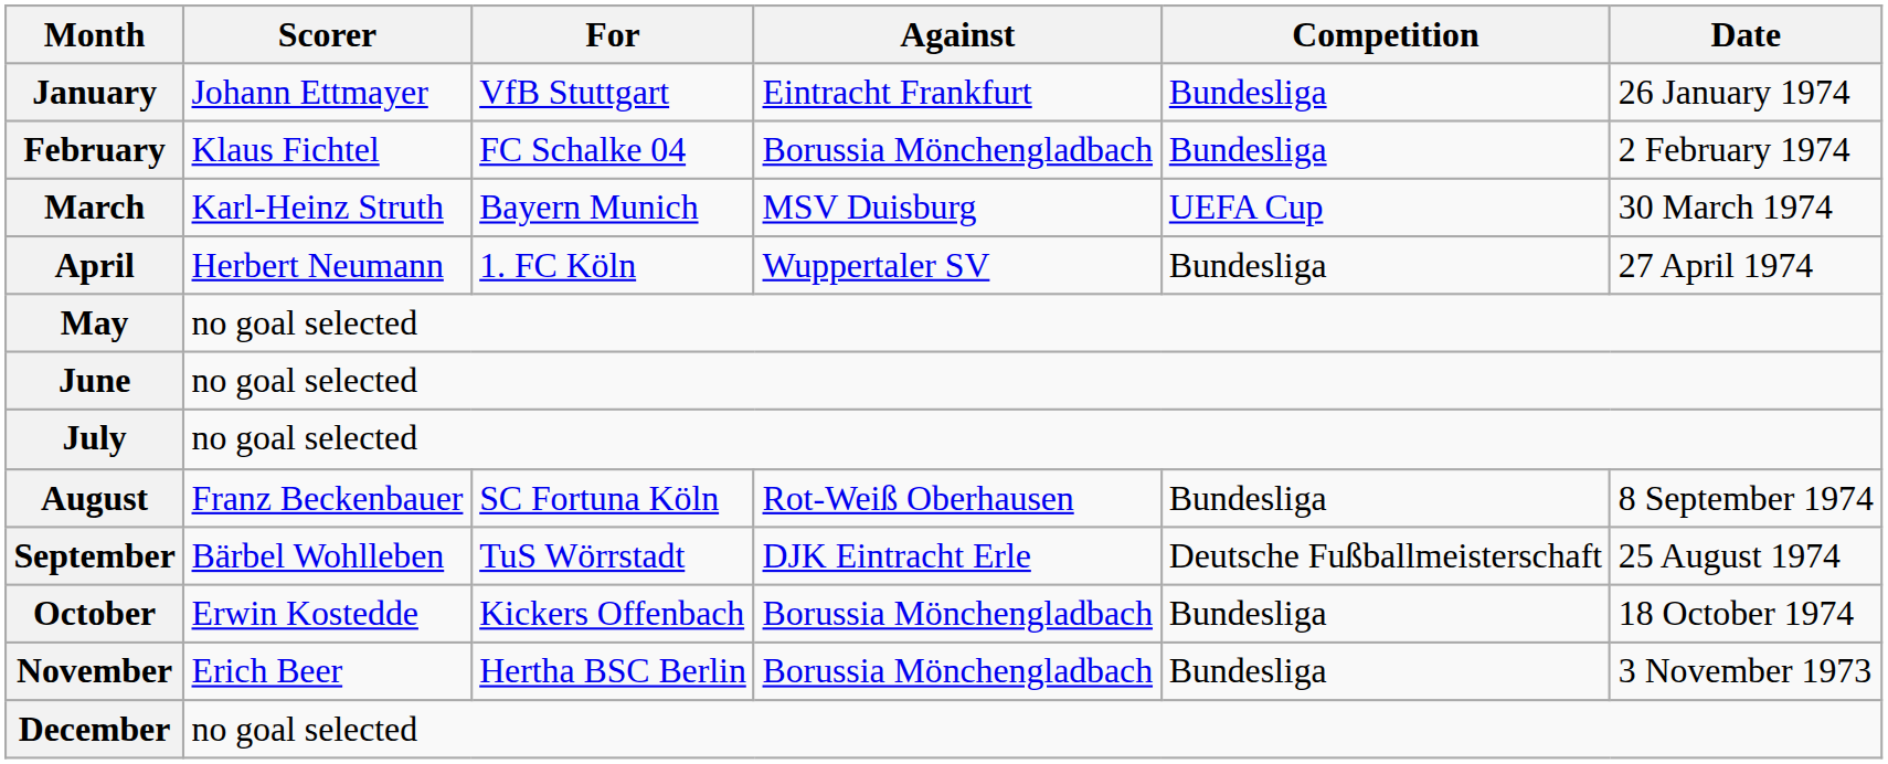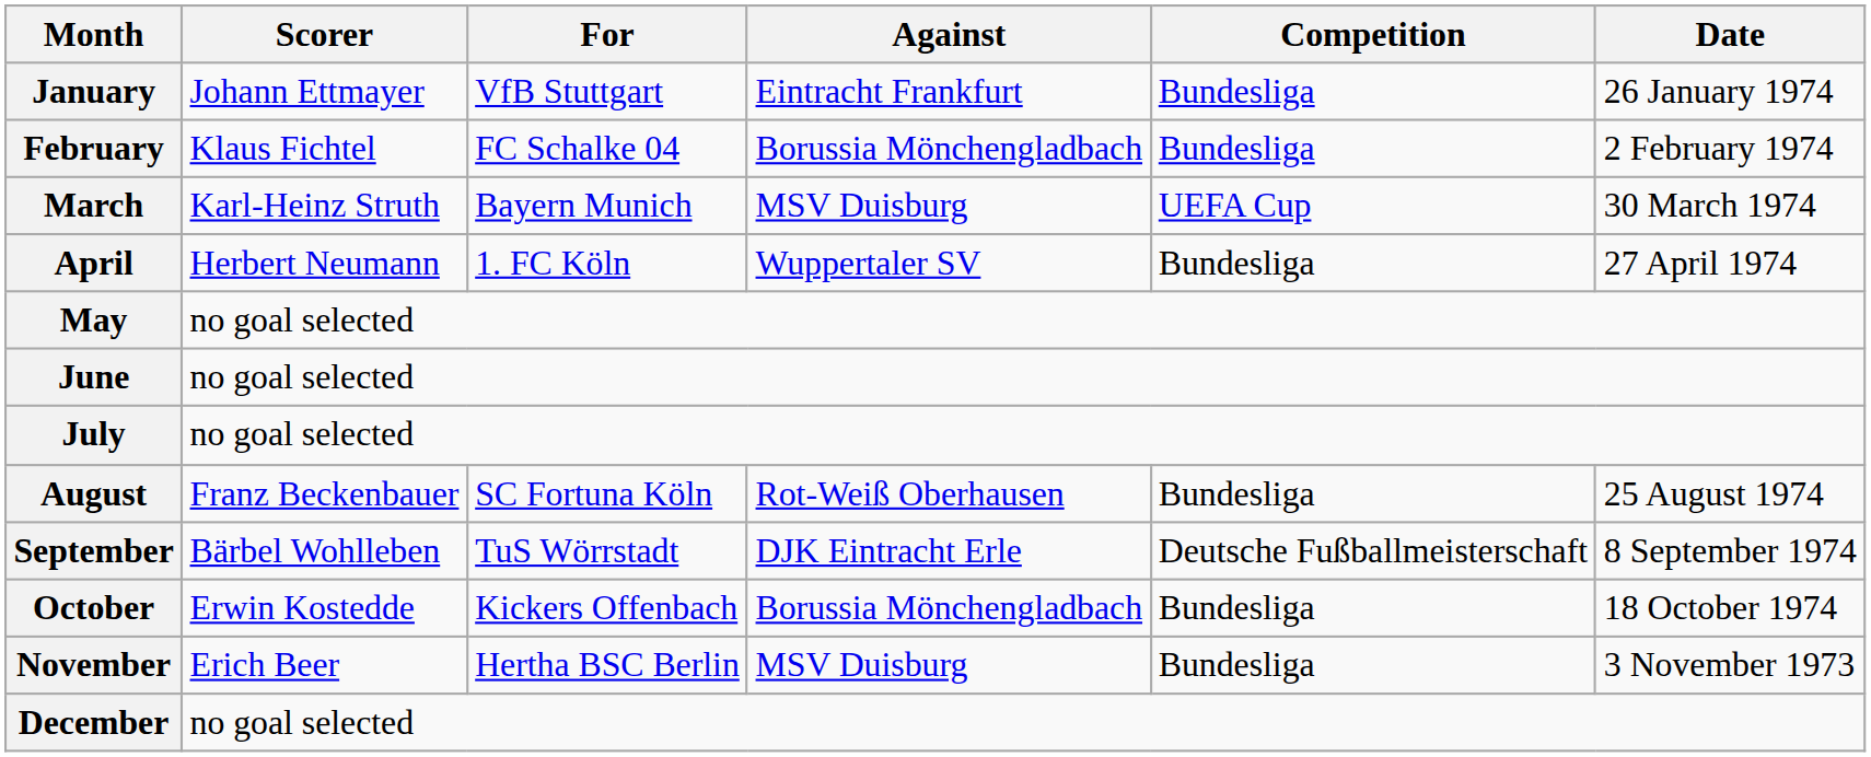August | Date: 8 September 1974 -> 25 August 1974
September | Date: 25 August 1974 -> 8 September 1974
November | Against: Borussia Mönchengladbach -> MSV Duisburg
